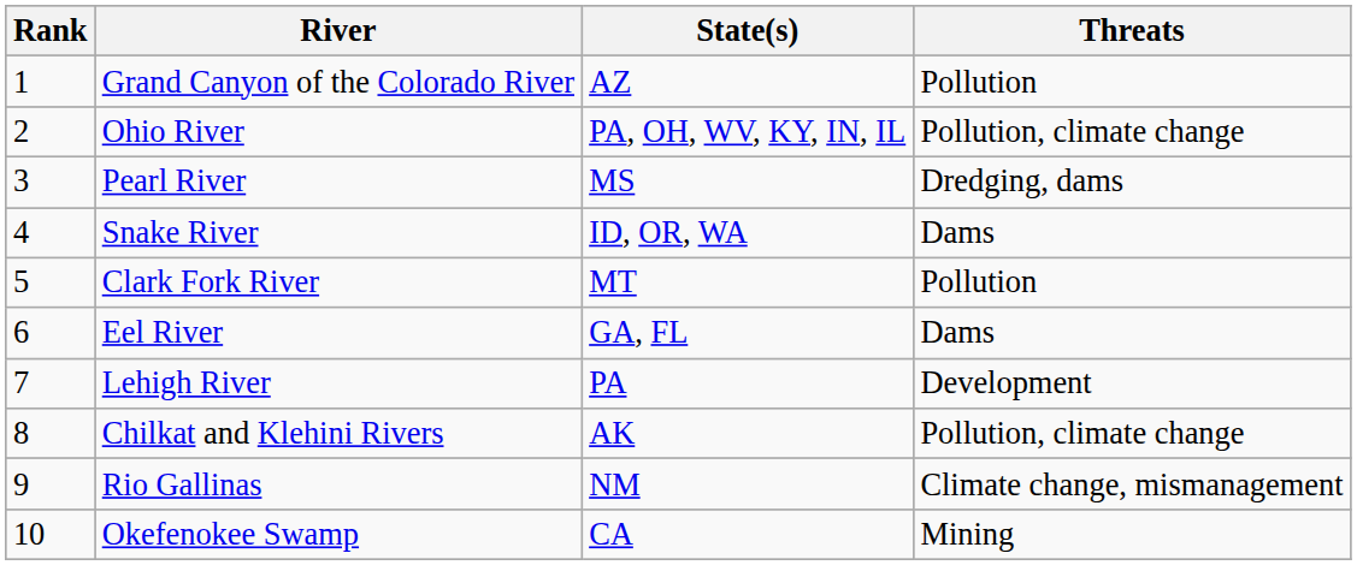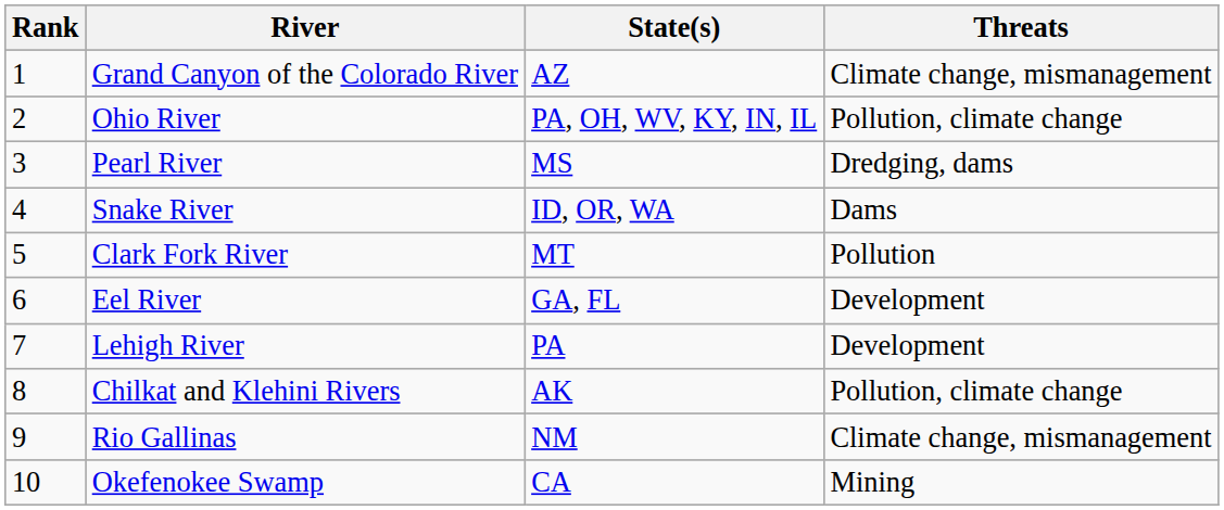Grand Canyon of the Colorado River | Threats: Pollution -> Climate change, mismanagement
Eel River | Threats: Dams -> Development
